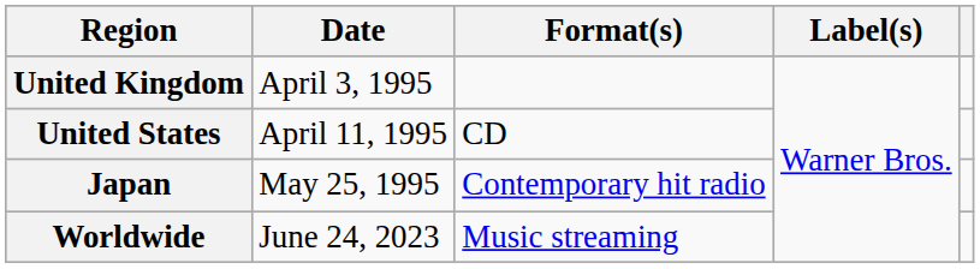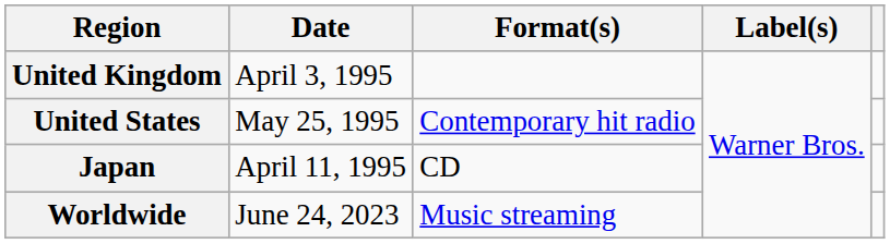United States | Date: April 11, 1995 -> May 25, 1995
United States | Format(s): CD -> Contemporary hit radio
Japan | Date: May 25, 1995 -> April 11, 1995
Japan | Format(s): Contemporary hit radio -> CD
